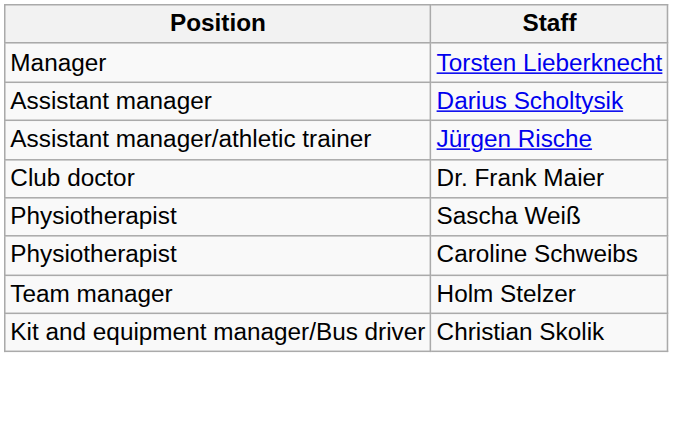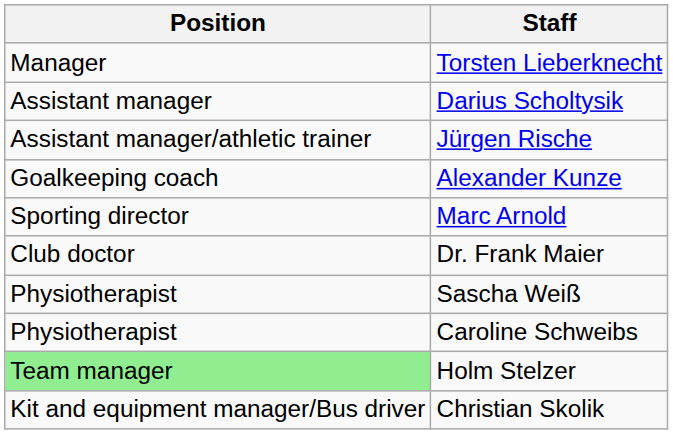+ row: Goalkeeping coach | Alexander Kunze
+ row: Sporting director | Marc Arnold
Holm Stelzer | Position: no background -> lightgreen background
